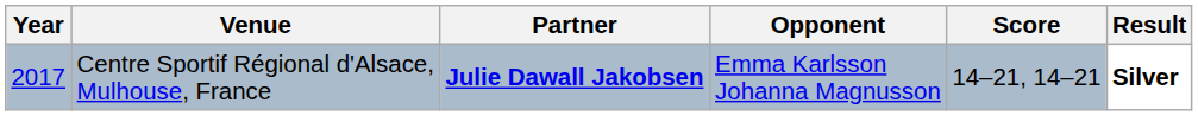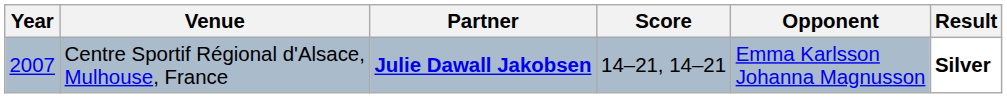columns swapped: Opponent <-> Score
Centre Sportif Régional d'Alsace, Mulhouse, France | Year: 2017 -> 2007
